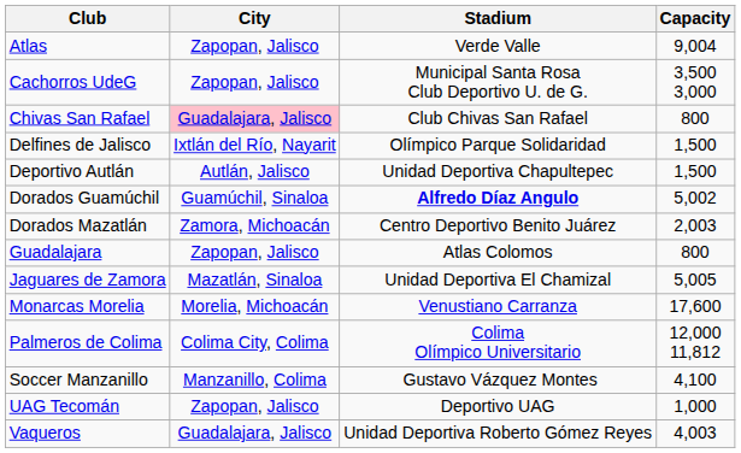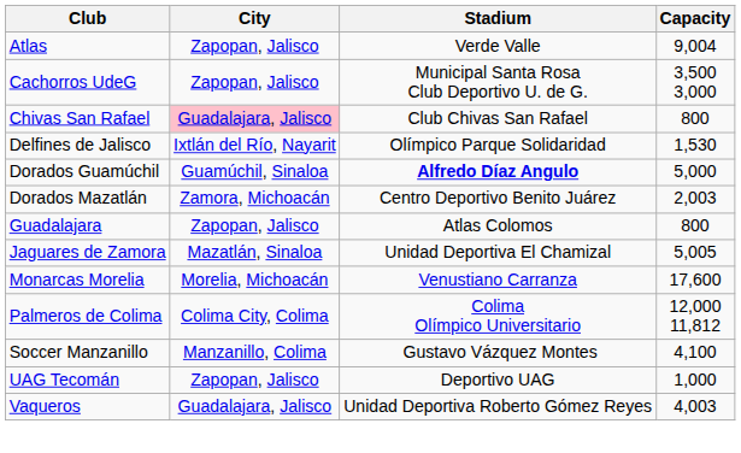Delfines de Jalisco | Capacity: 1,500 -> 1,530
- row: Deportivo Autlán | Autlán, Jalisco | Unidad Deportiva Chapultepec | 1,500
Dorados Guamúchil | Capacity: 5,002 -> 5,000
